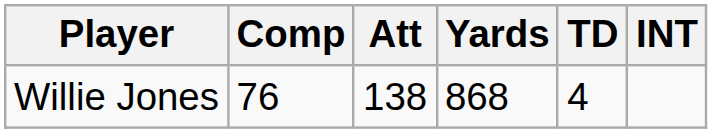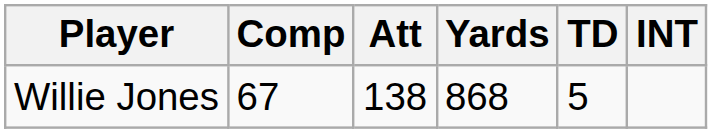Willie Jones | Comp: 76 -> 67
Willie Jones | TD: 4 -> 5
